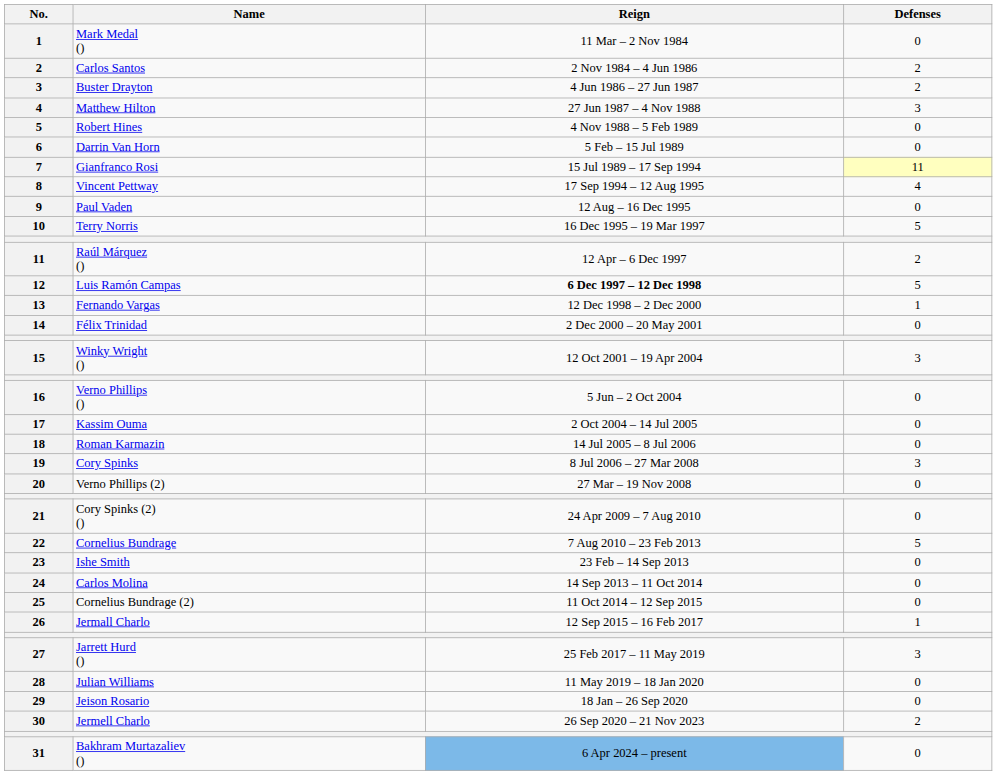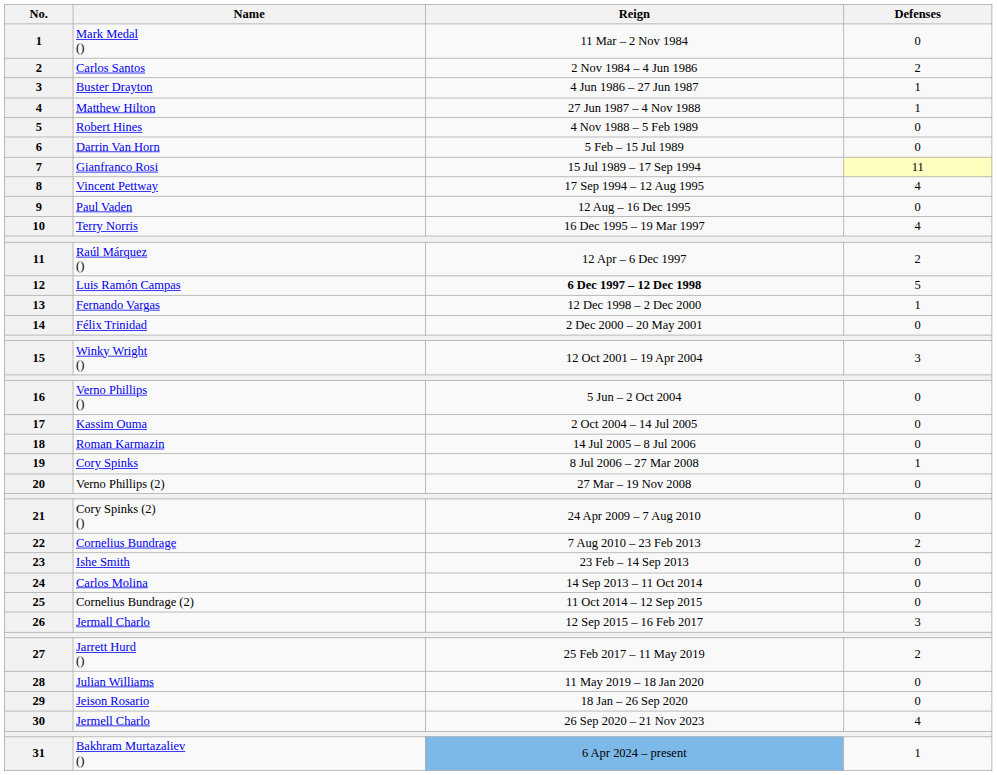Buster Drayton | Defenses: 2 -> 1
Matthew Hilton | Defenses: 3 -> 1
Terry Norris | Defenses: 5 -> 4
Cory Spinks | Defenses: 3 -> 1
Cornelius Bundrage | Defenses: 5 -> 2
Jermall Charlo | Defenses: 1 -> 3
Jarrett Hurd () | Defenses: 3 -> 2
Jermell Charlo | Defenses: 2 -> 4
Bakhram Murtazaliev () | Defenses: 0 -> 1
